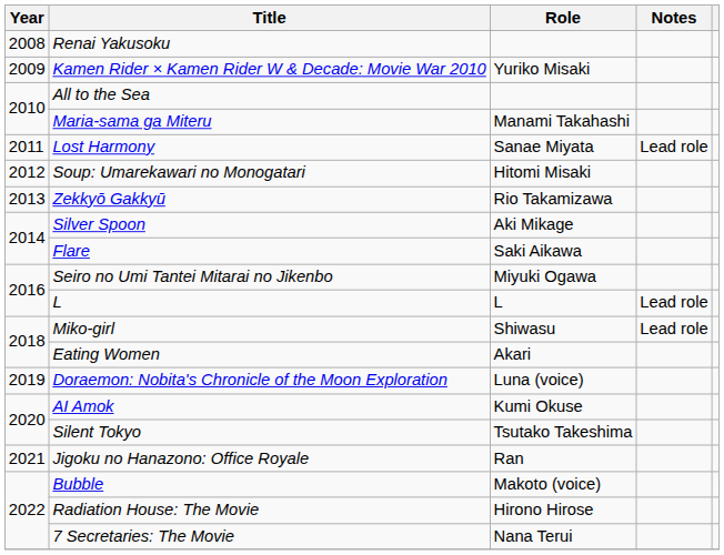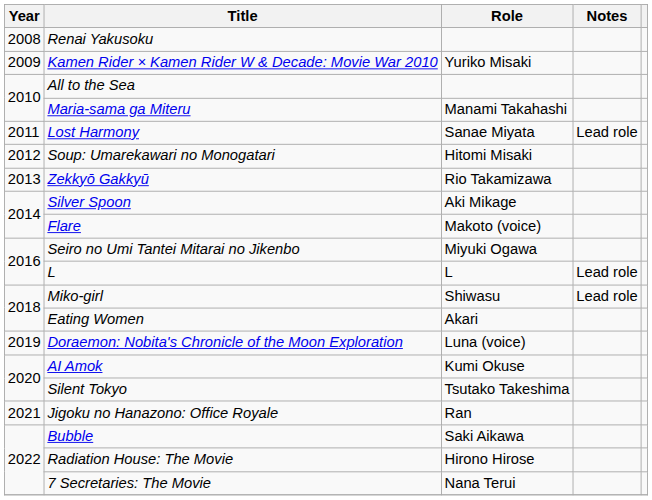Flare | Role: Saki Aikawa -> Makoto (voice)
Bubble | Role: Makoto (voice) -> Saki Aikawa
